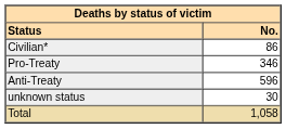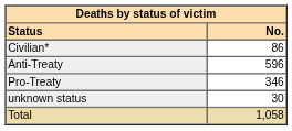rows swapped: Pro-Treaty <-> Anti-Treaty
